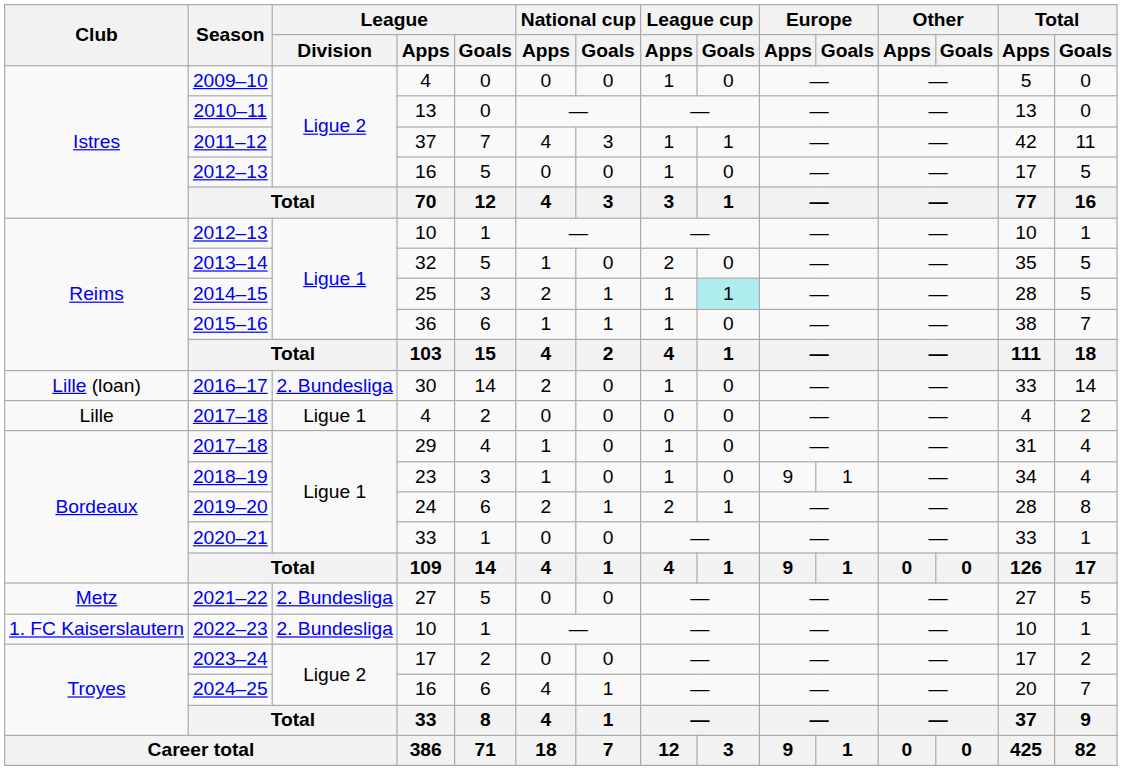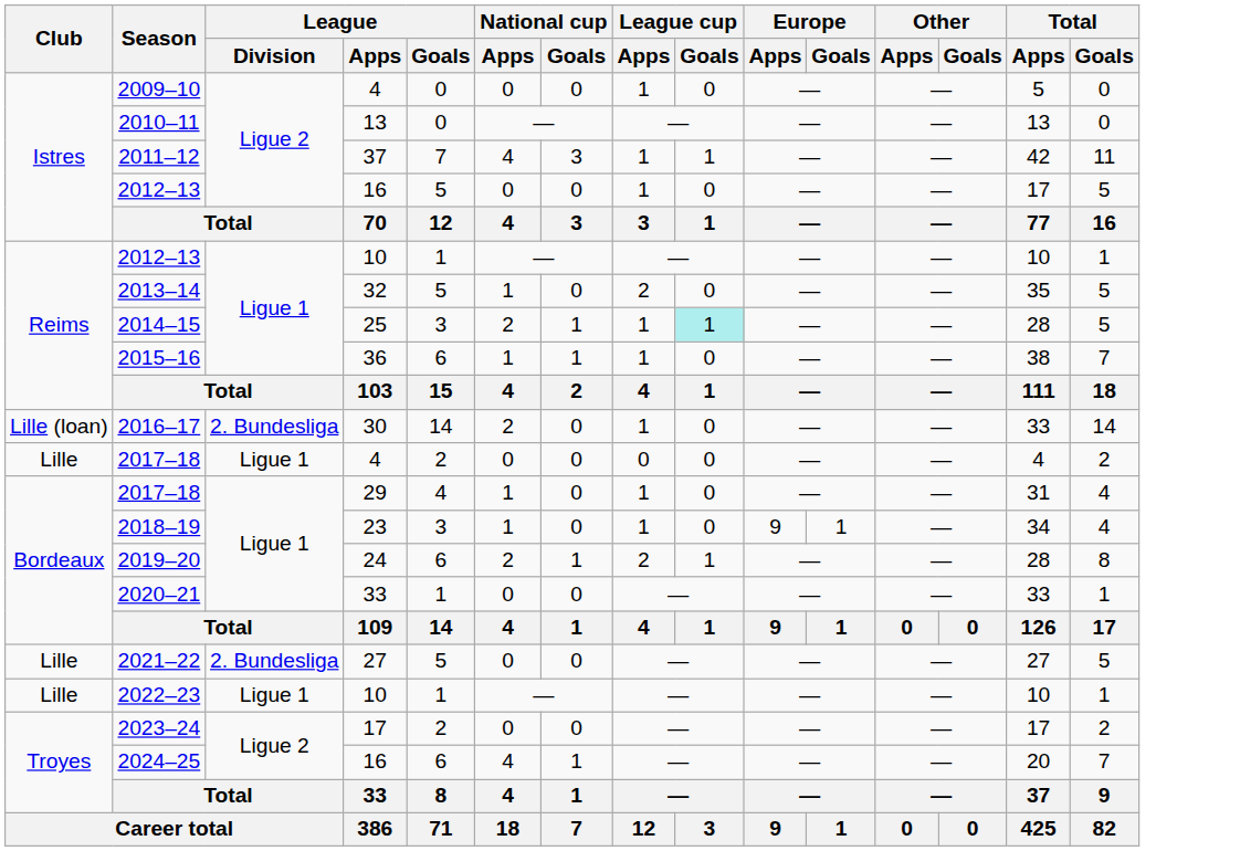2021–22 | Club: Metz -> Lille
2022–23 | Club: 1. FC Kaiserslautern -> Lille
2022–23 | League / Division: 2. Bundesliga -> Ligue 1
